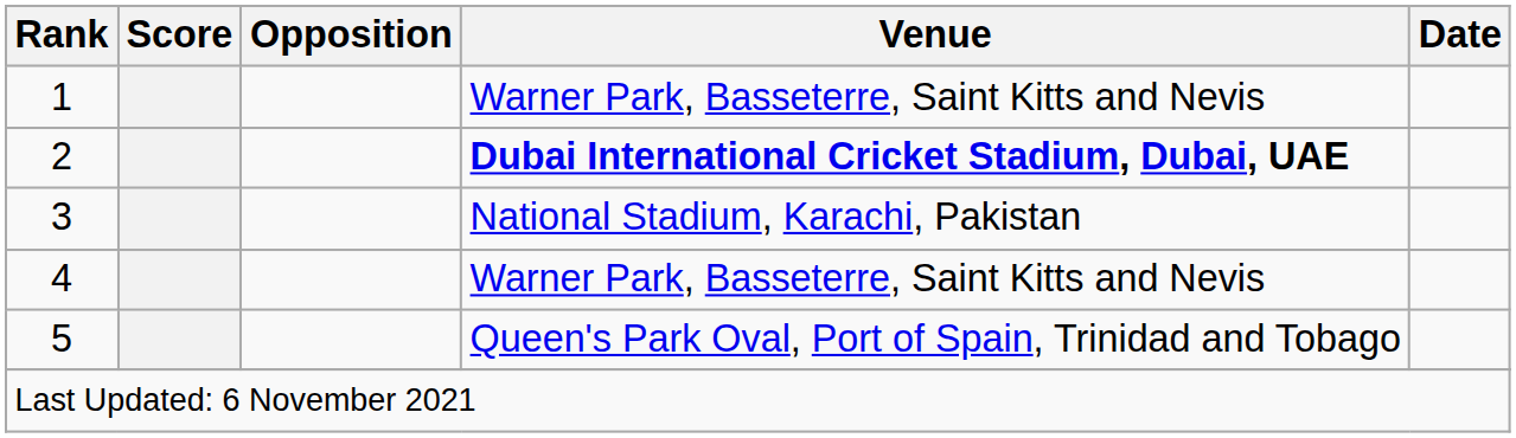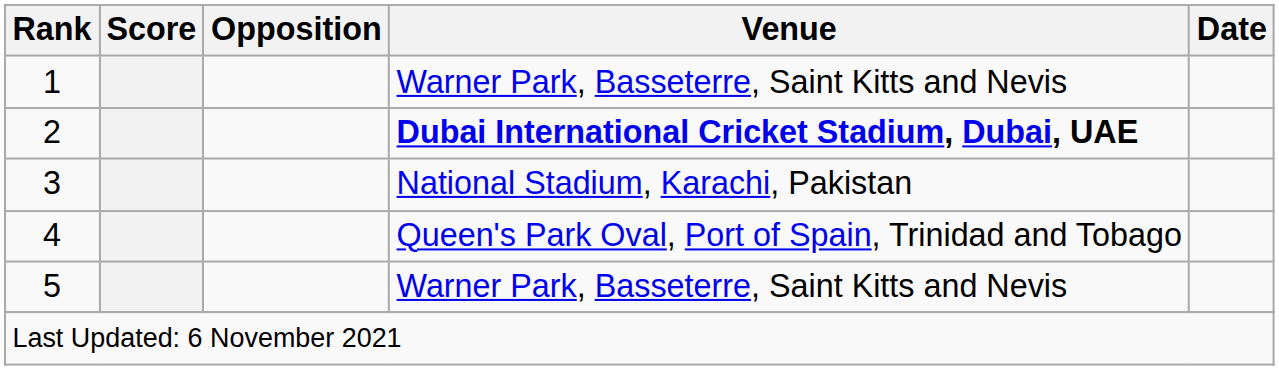4 | Venue: Warner Park, Basseterre, Saint Kitts and Nevis -> Queen's Park Oval, Port of Spain, Trinidad and Tobago
5 | Venue: Queen's Park Oval, Port of Spain, Trinidad and Tobago -> Warner Park, Basseterre, Saint Kitts and Nevis
